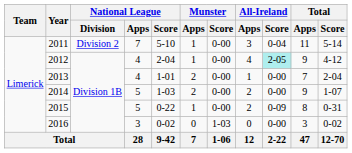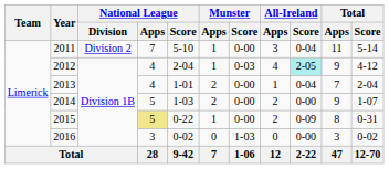2012 | Munster / Score: 0-00 -> 0-03
2013 | All-Ireland / Score: 0-00 -> 0-04
2015 | National League / Apps: no background -> khaki background
